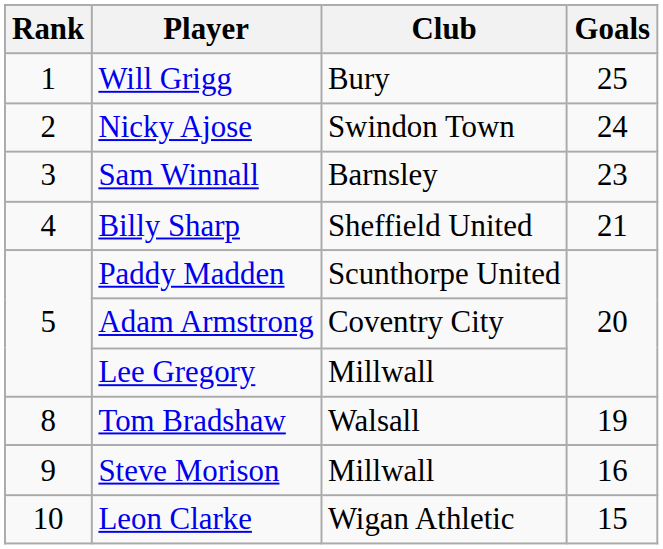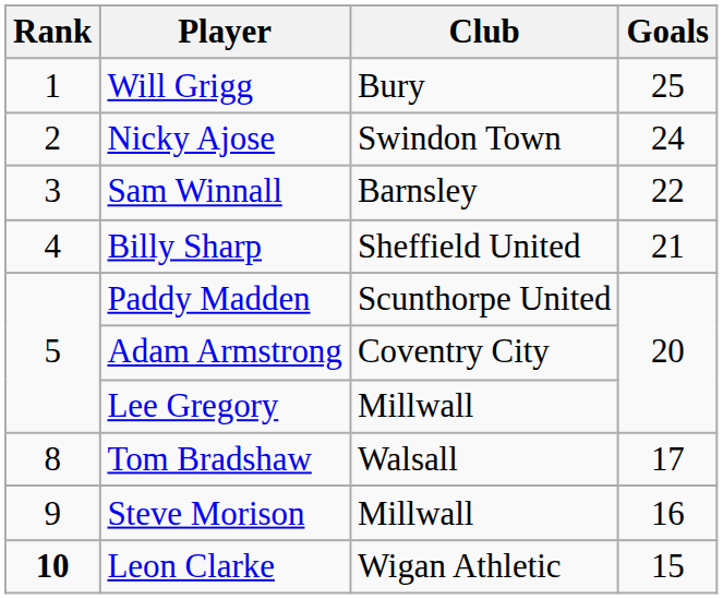Sam Winnall | Goals: 23 -> 22
Tom Bradshaw | Goals: 19 -> 17
Leon Clarke | Rank: normal -> bold
